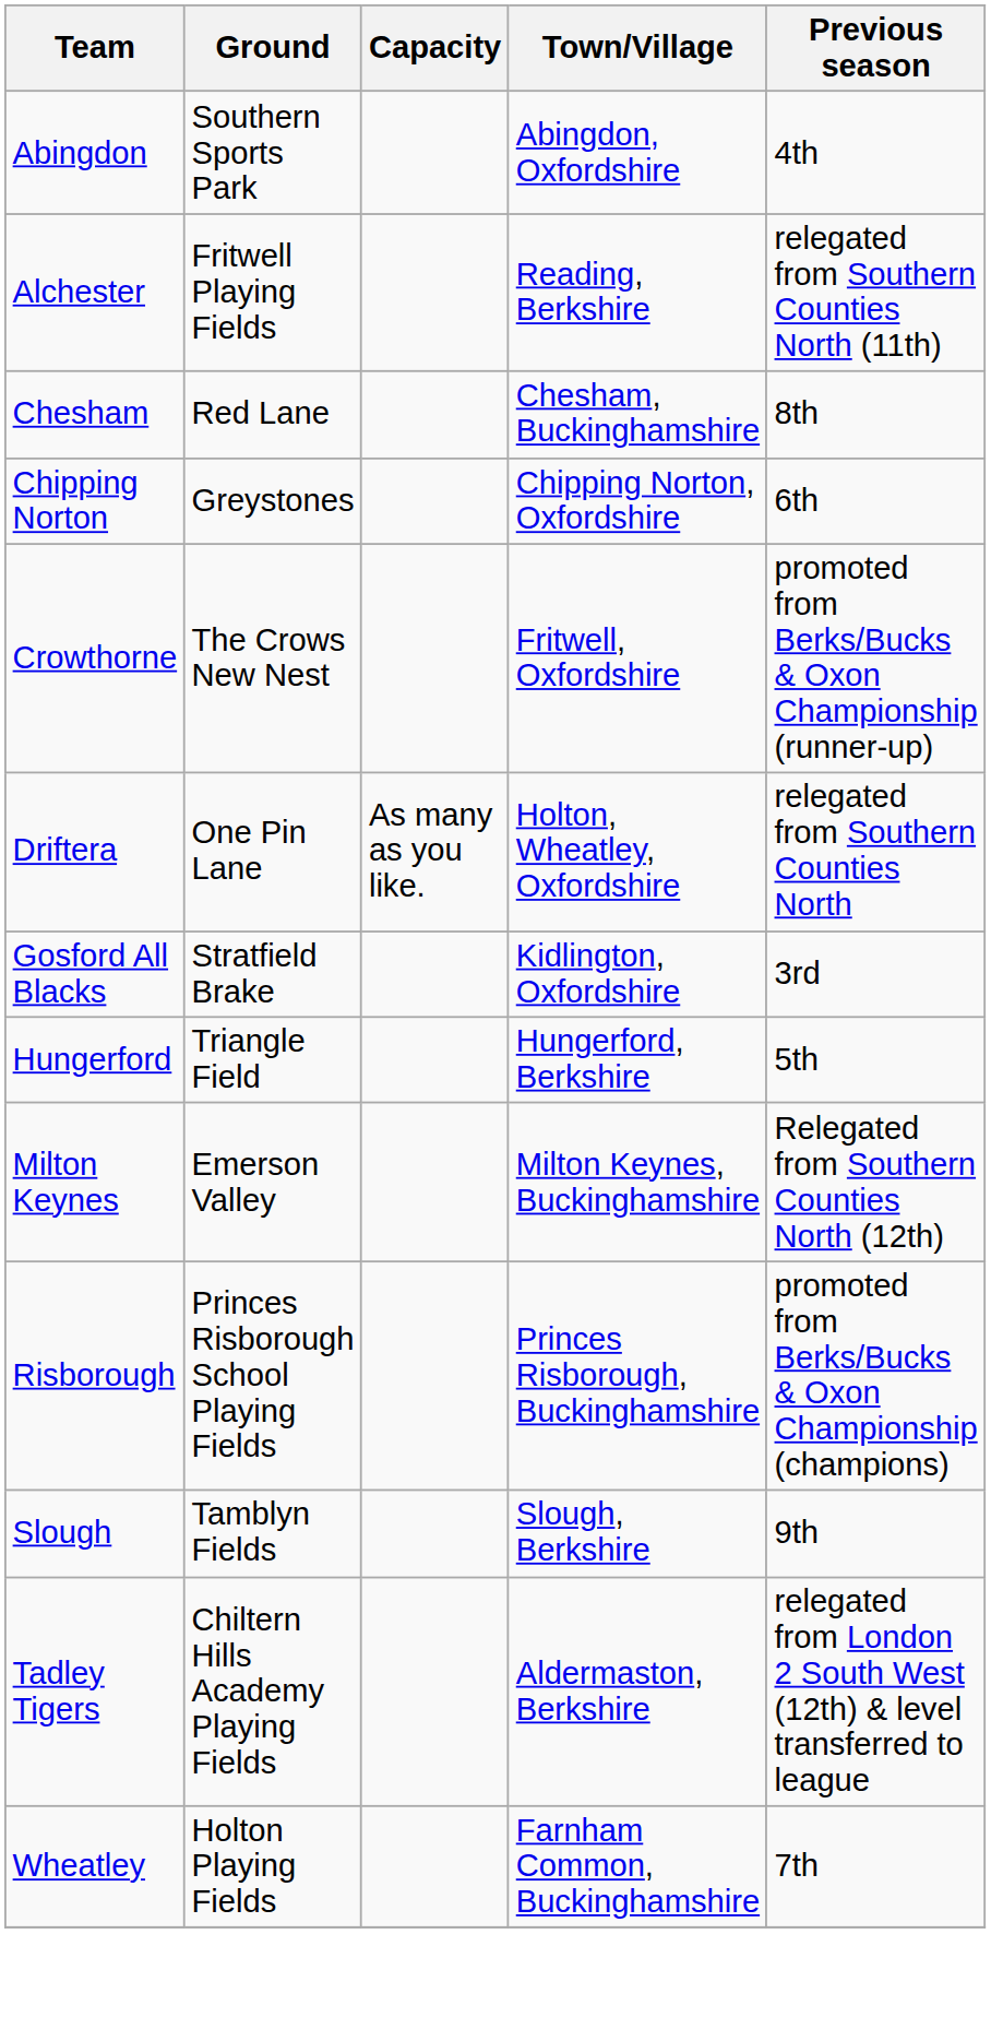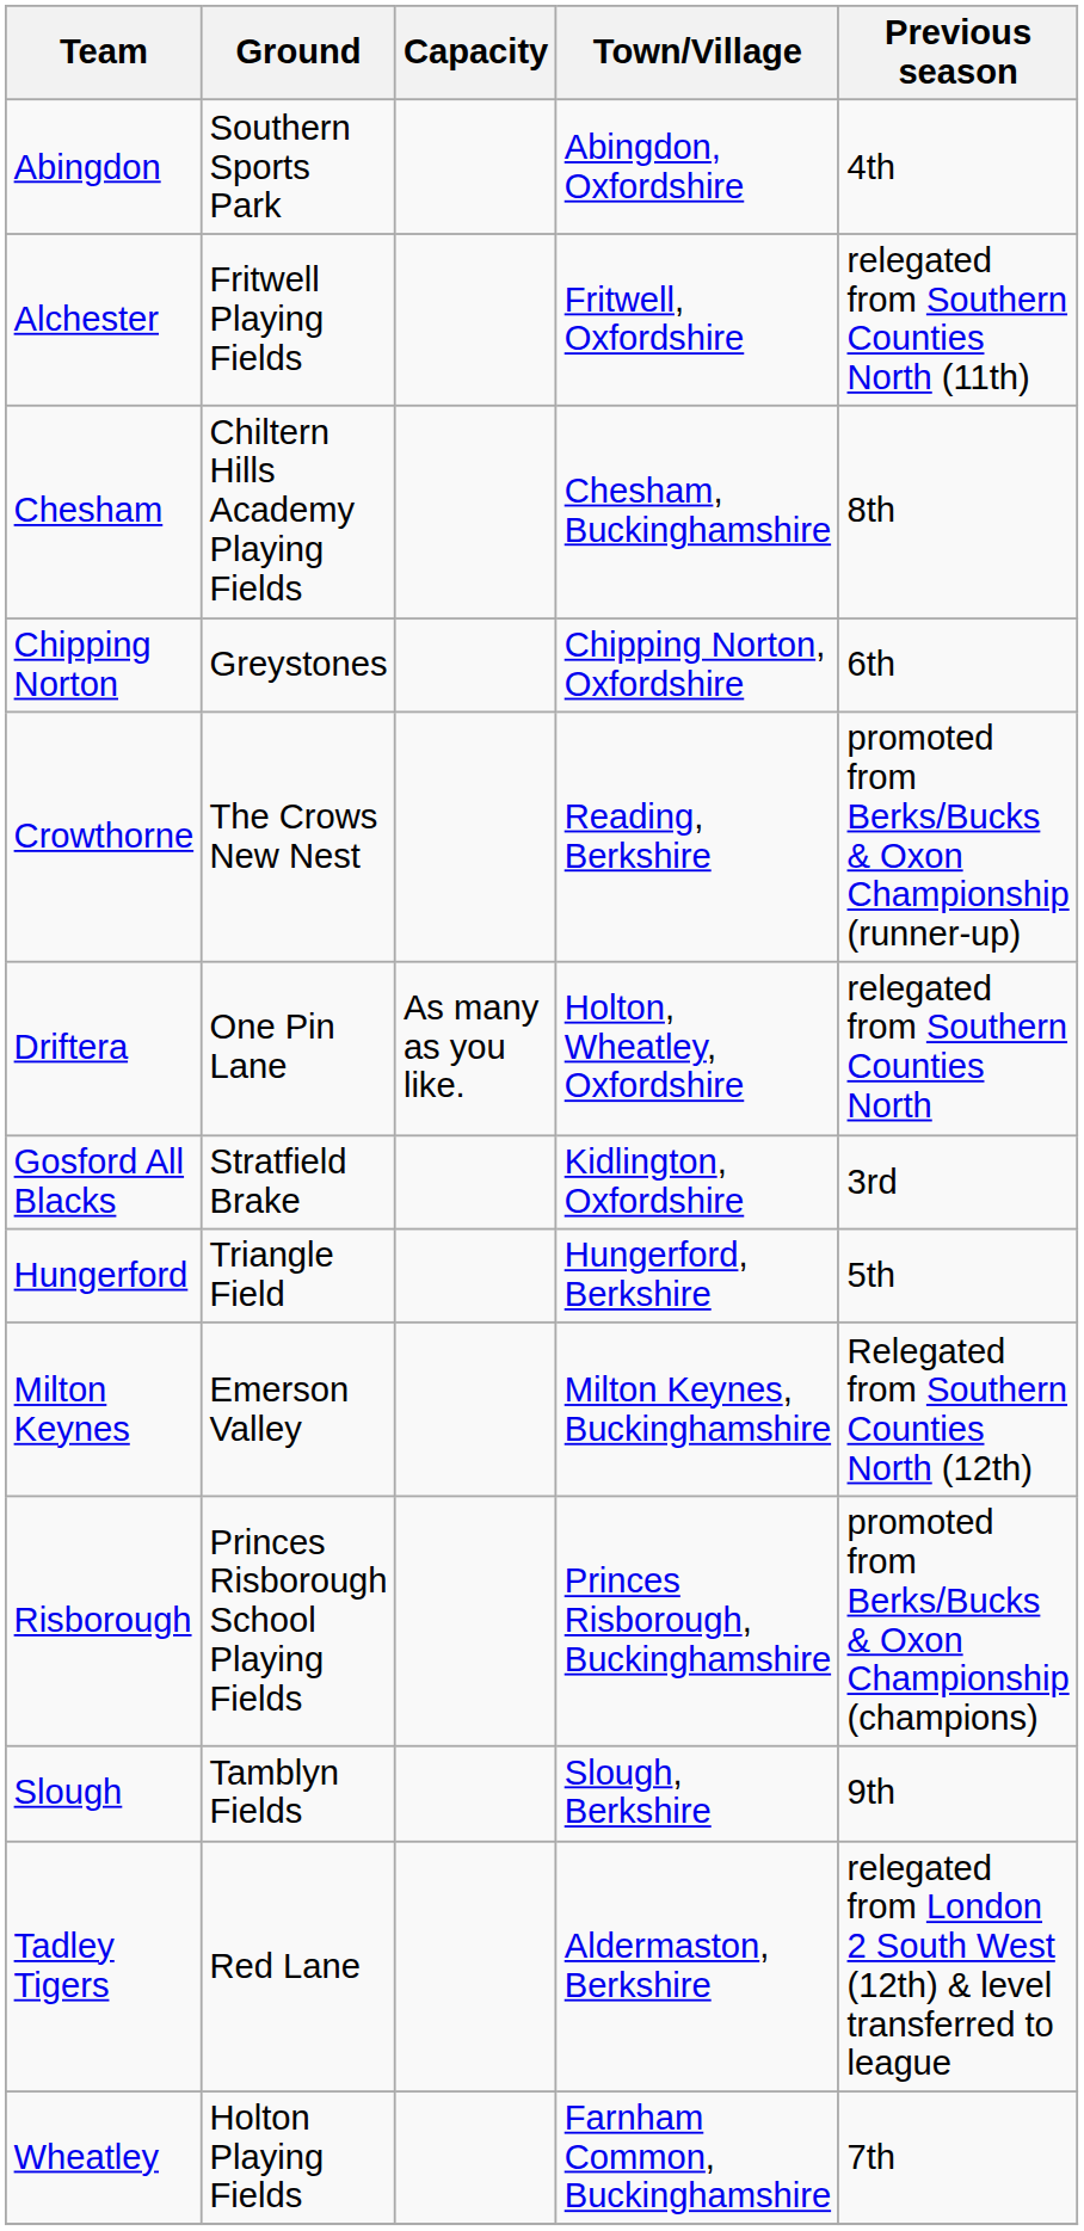Alchester | Town/Village: Reading, Berkshire -> Fritwell, Oxfordshire
Chesham | Ground: Red Lane -> Chiltern Hills Academy Playing Fields
Crowthorne | Town/Village: Fritwell, Oxfordshire -> Reading, Berkshire
Tadley Tigers | Ground: Chiltern Hills Academy Playing Fields -> Red Lane
